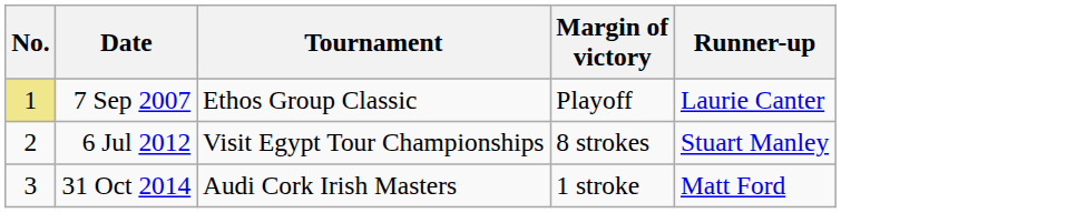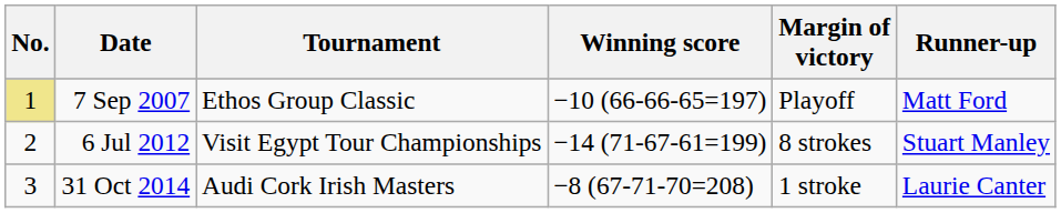+ column: Winning score | −10 (66-66-65=197) | −14 (71-67-61=199) | −8 (67-71-70=208)
7 Sep 2007 | Runner-up: Laurie Canter -> Matt Ford
31 Oct 2014 | Runner-up: Matt Ford -> Laurie Canter
